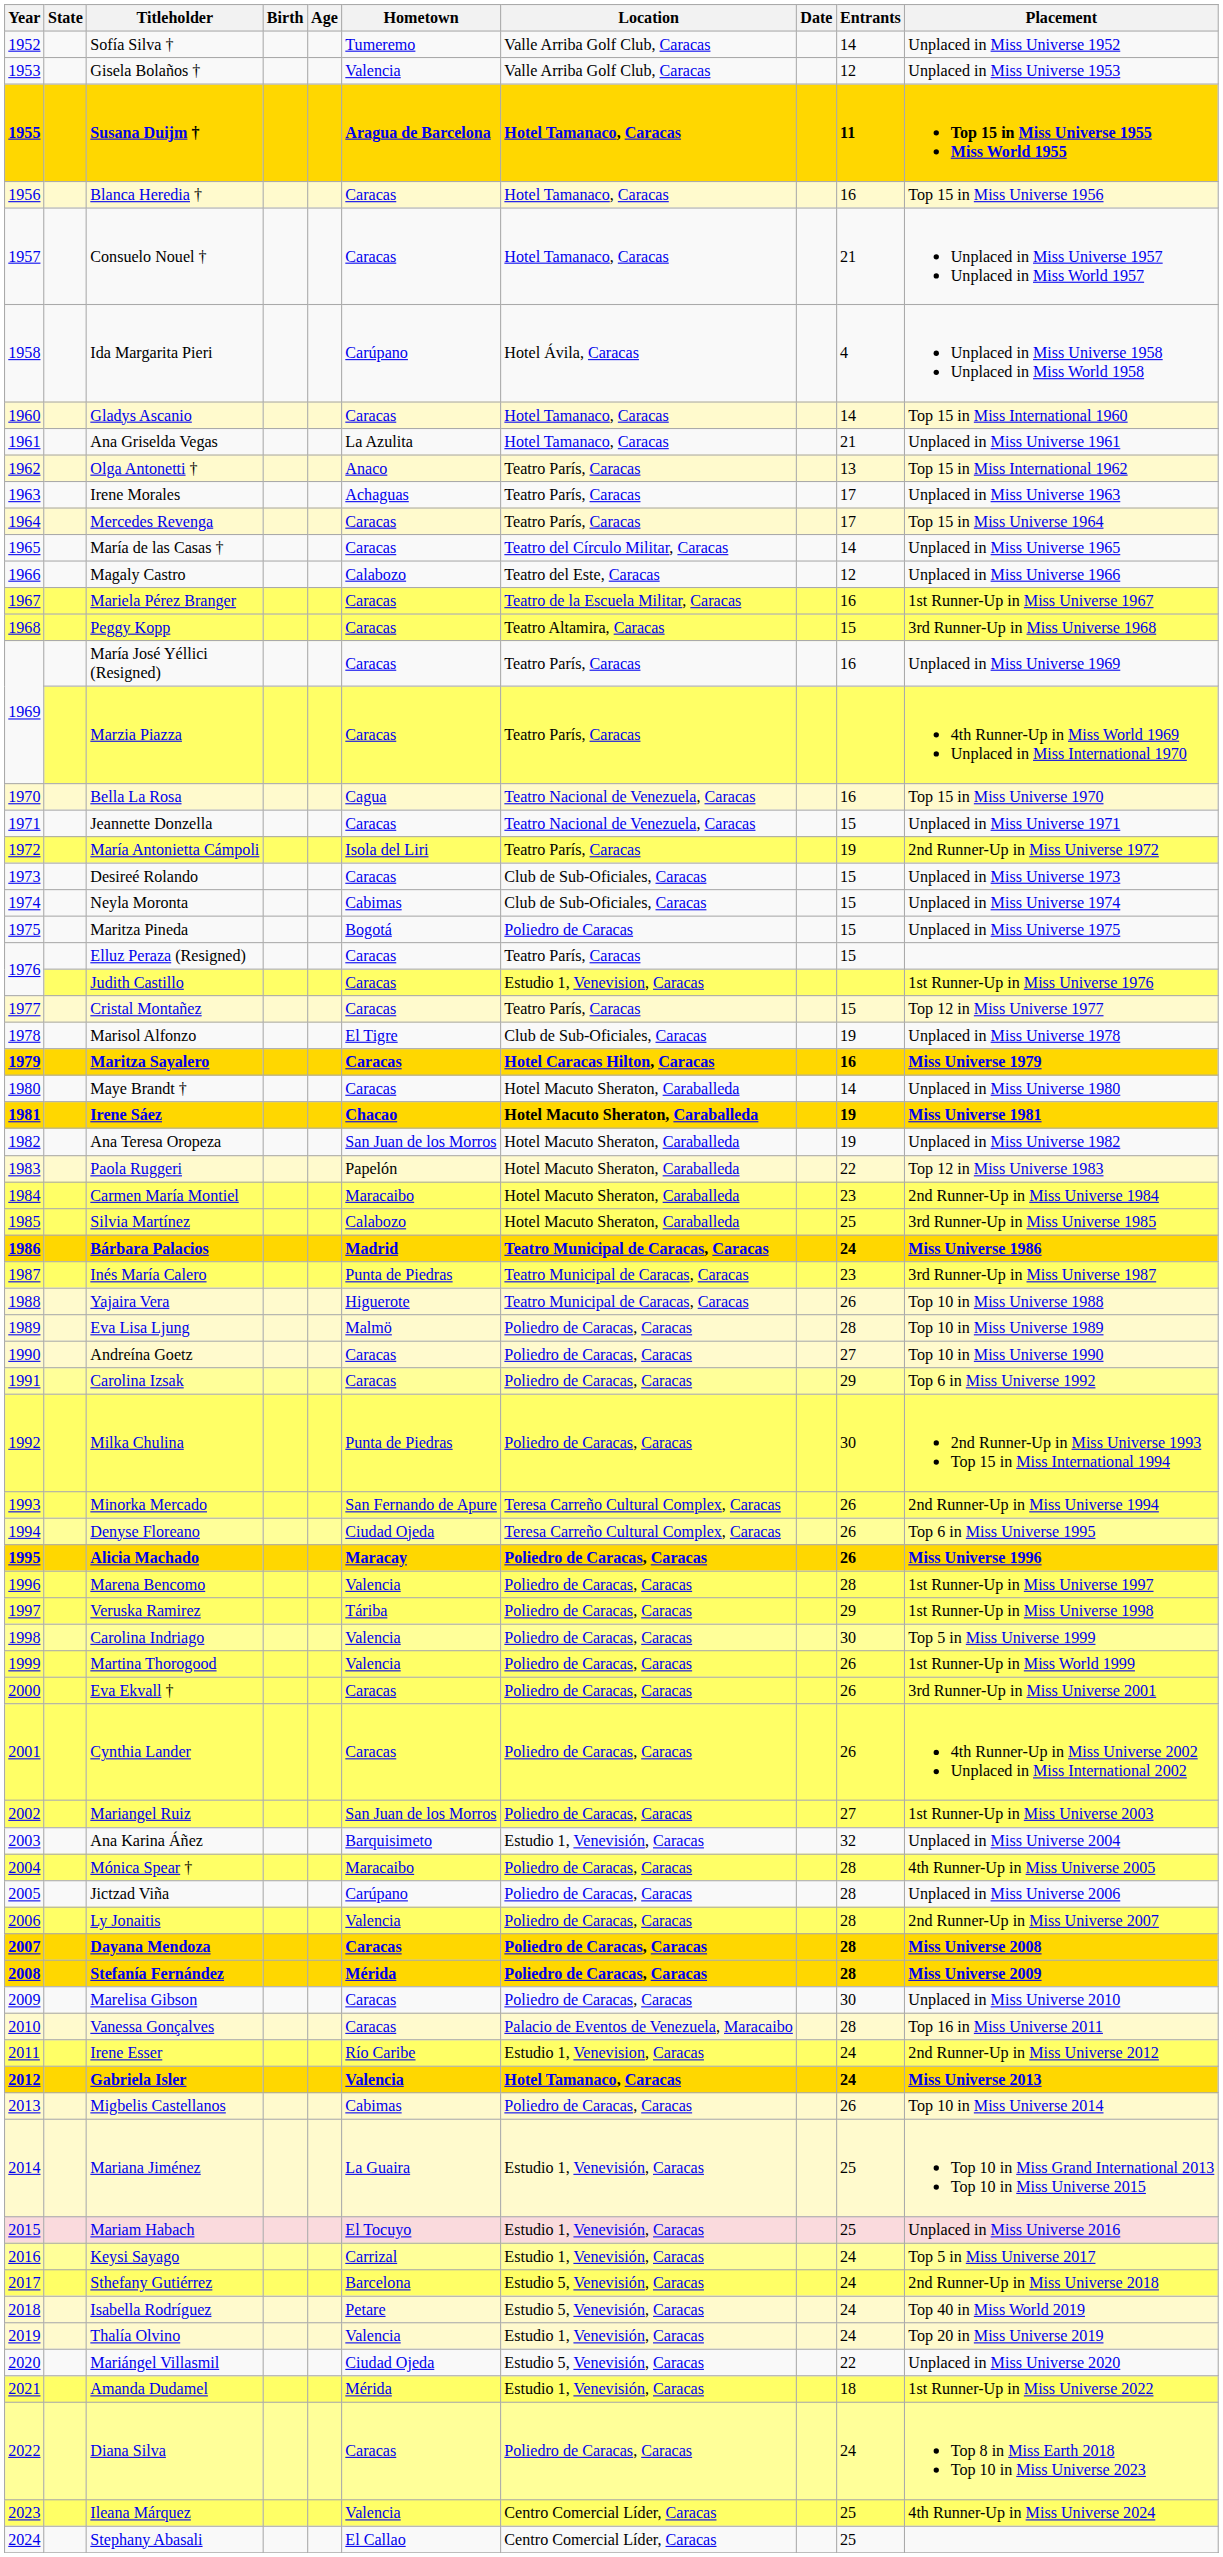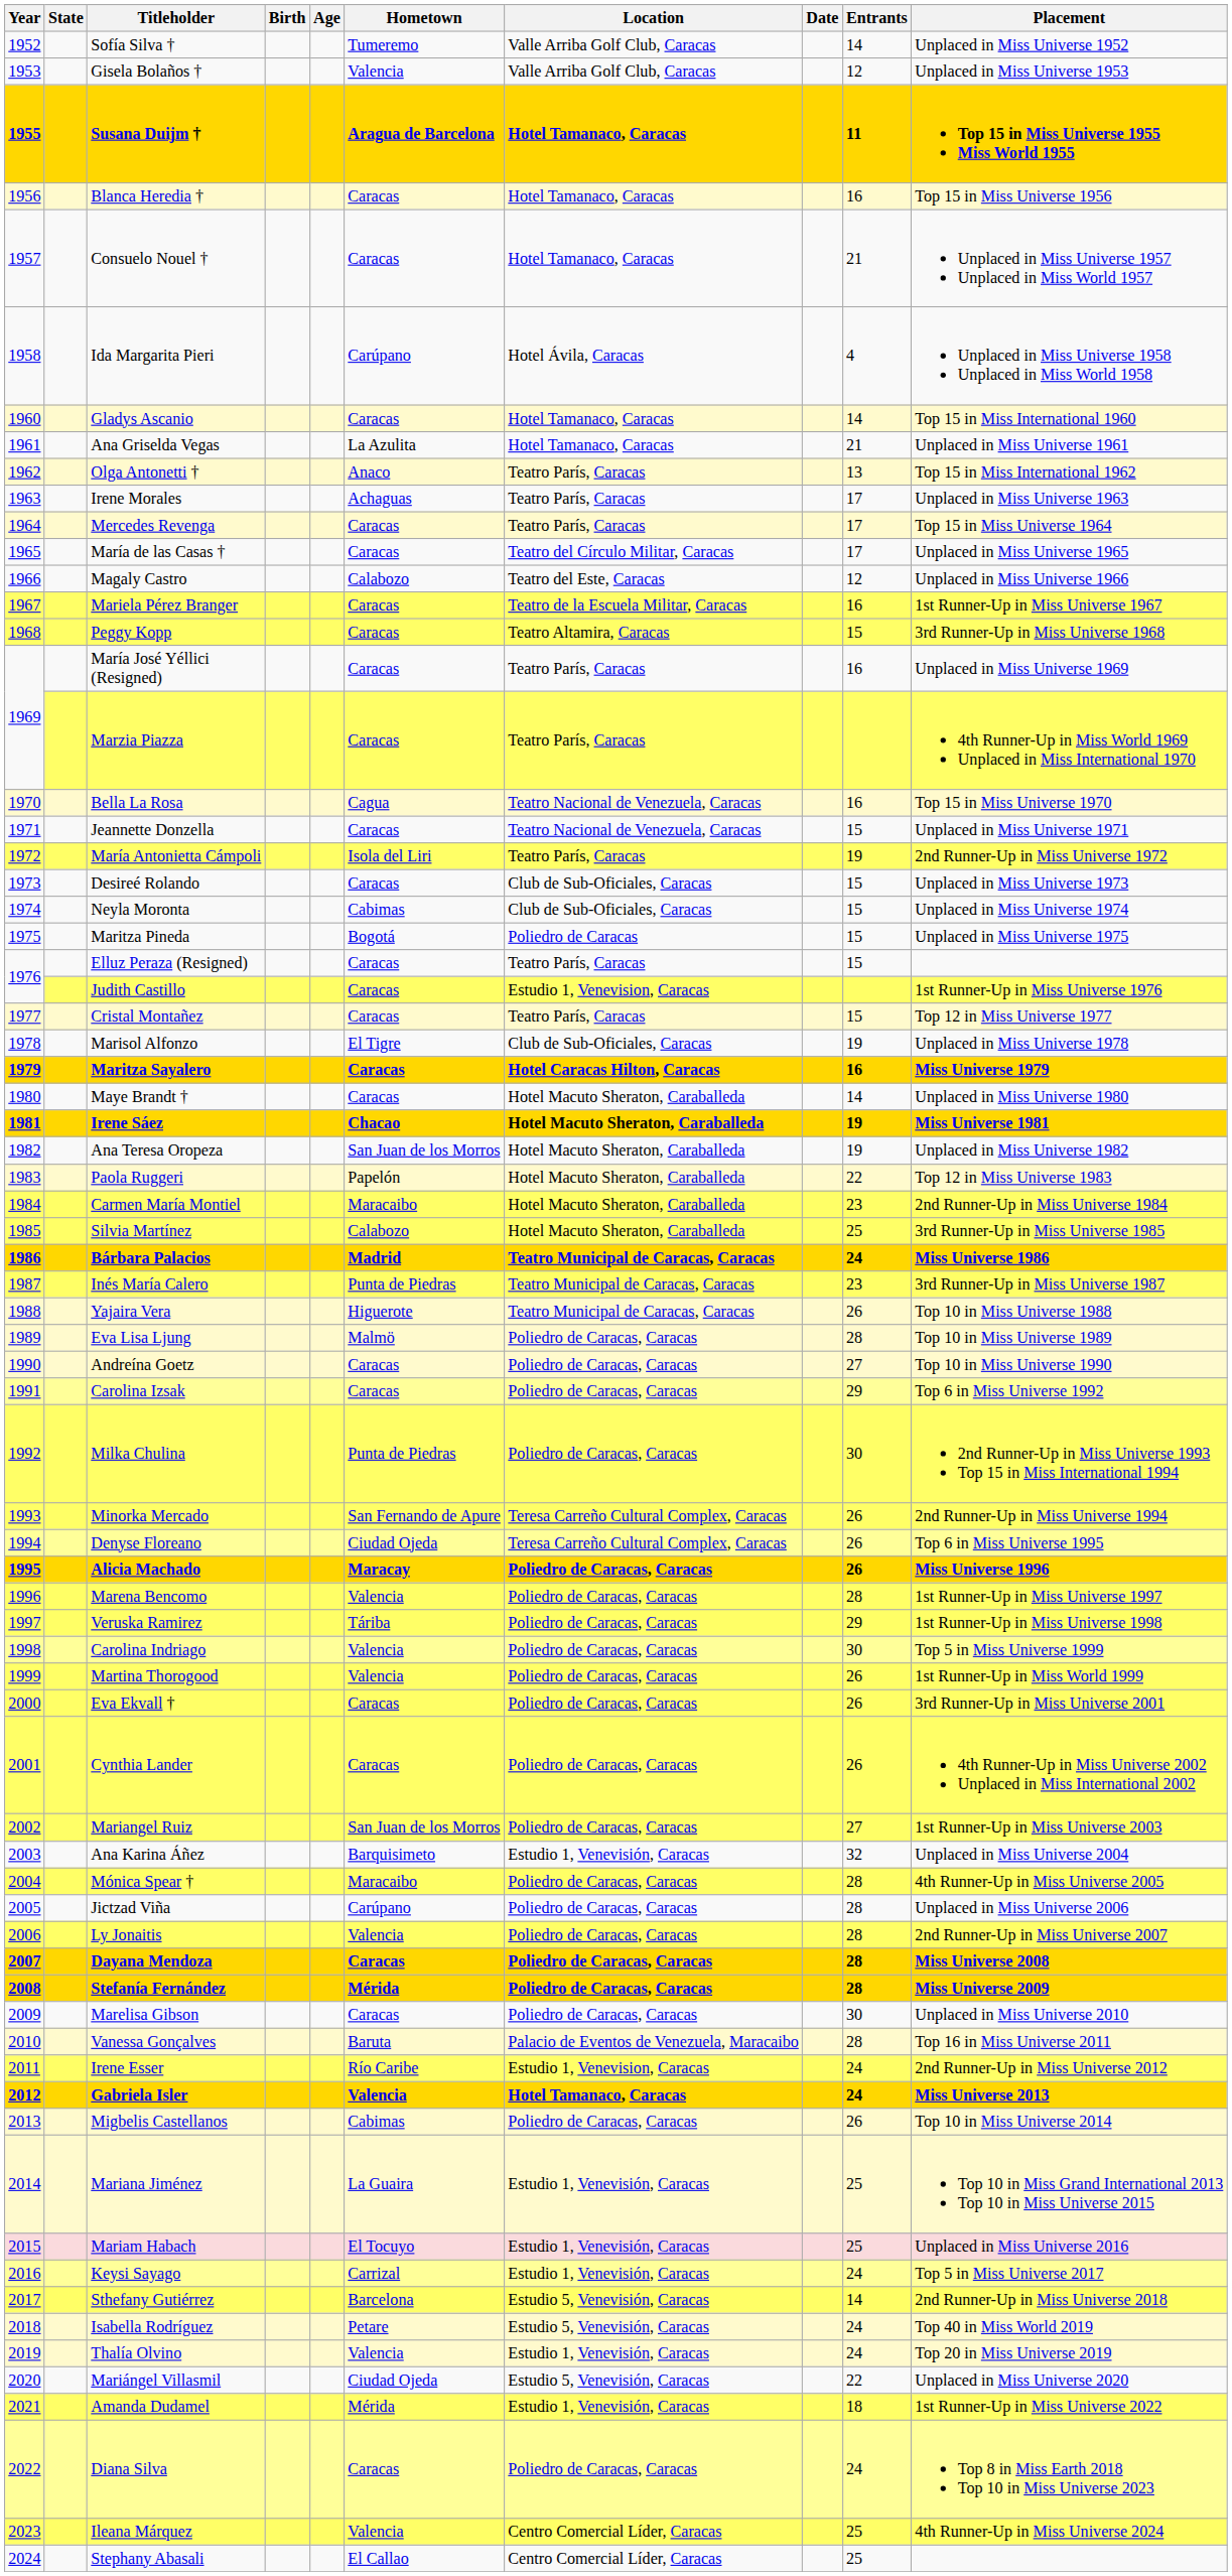María de las Casas † | Entrants: 14 -> 17
Vanessa Gonçalves | Hometown: Caracas -> Baruta
Sthefany Gutiérrez | Entrants: 24 -> 14
